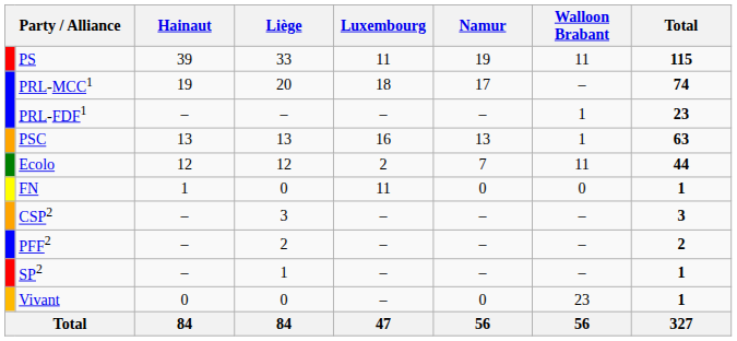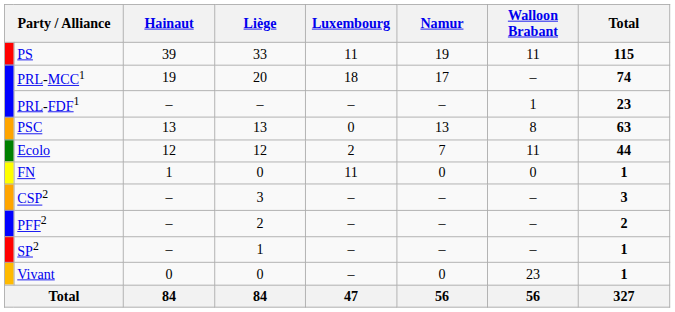PSC | Luxembourg: 16 -> 0
PSC | Walloon Brabant: 1 -> 8
